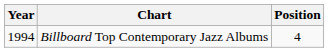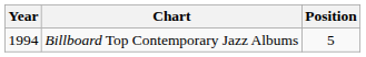Billboard Top Contemporary Jazz Albums | Position: 4 -> 5
